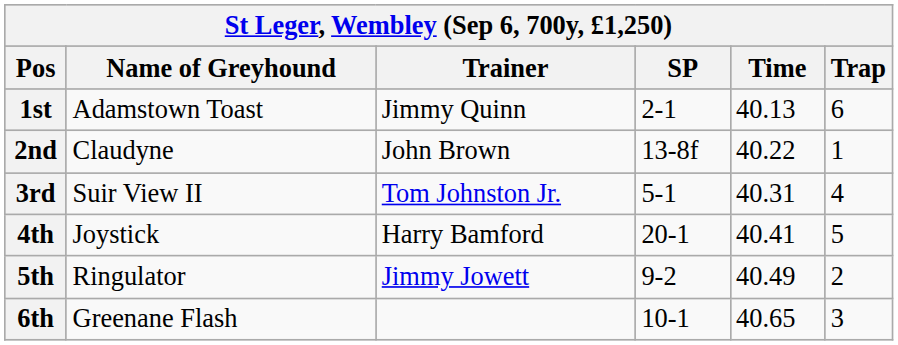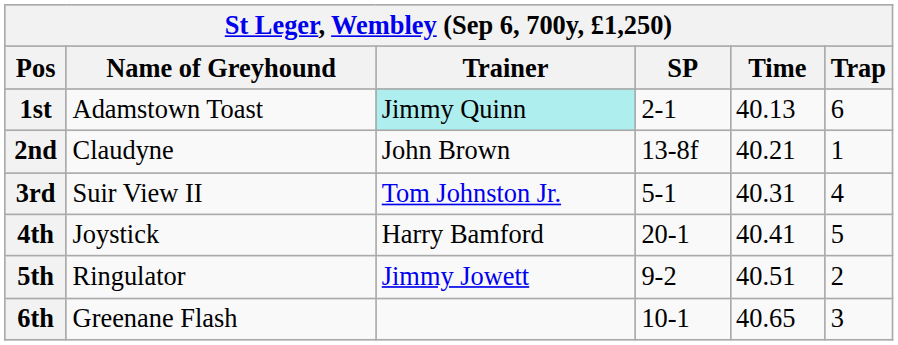1st | Trainer: no background -> paleturquoise background
2nd | Time: 40.22 -> 40.21
5th | Time: 40.49 -> 40.51
